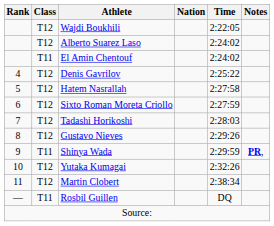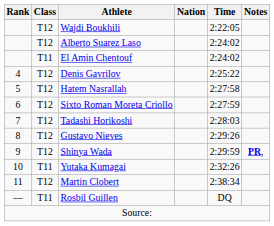Shinya Wada | Class: T11 -> T12
Yutaka Kumagai | Class: T12 -> T11
